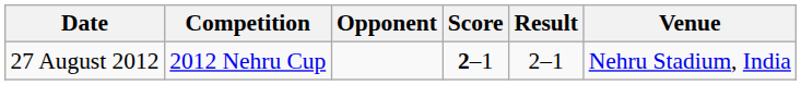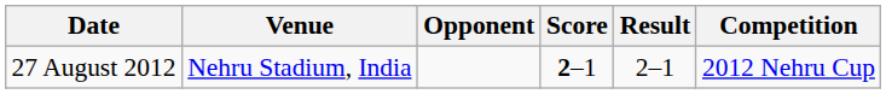columns swapped: Venue <-> Competition
